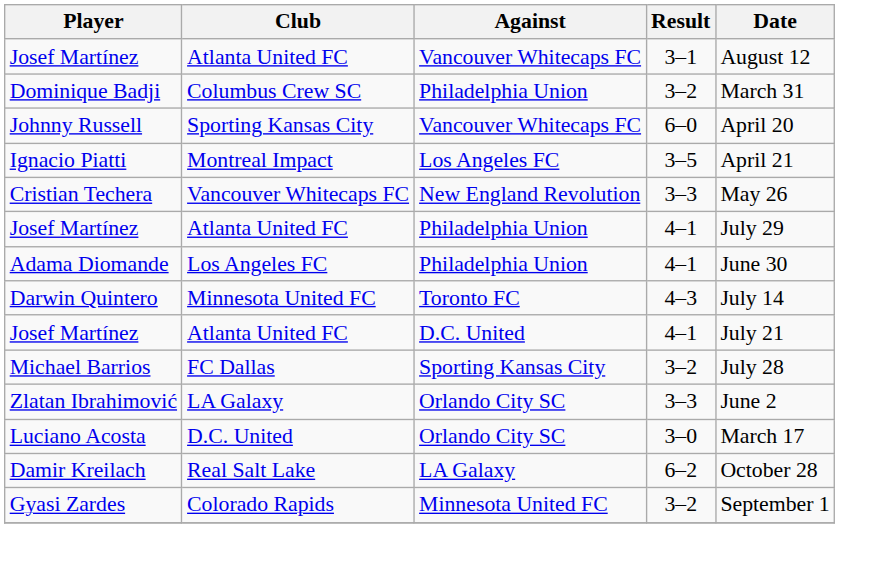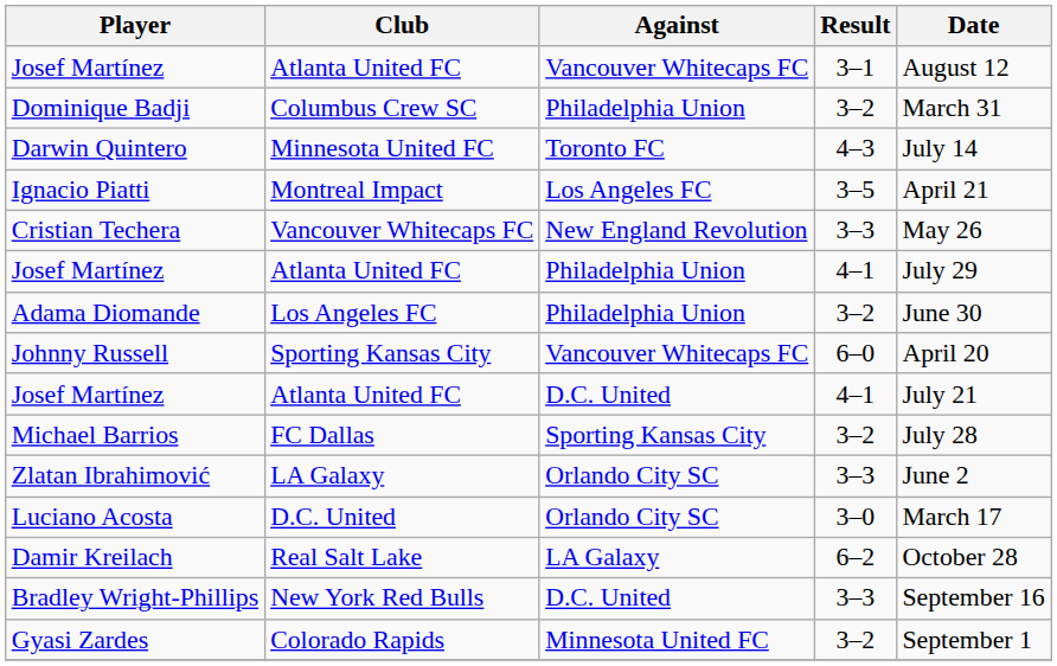rows swapped: Johnny Russell <-> Darwin Quintero
Adama Diomande | Result: 4–1 -> 3–2
+ row: Bradley Wright-Phillips | New York Red Bulls | D.C. United | 3–3 | September 16
